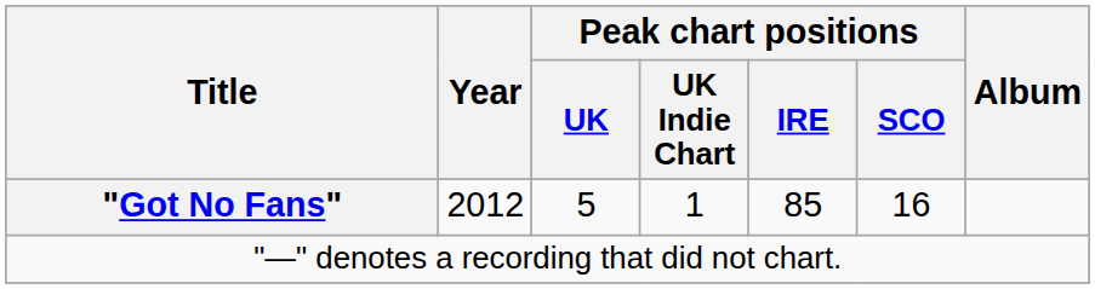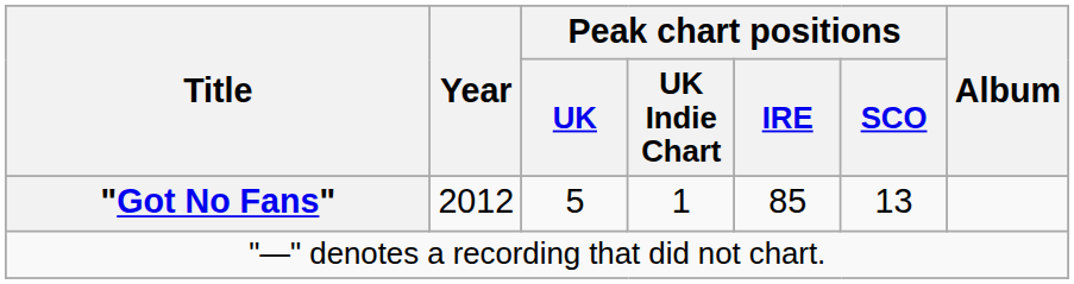"Got No Fans" | Peak chart positions / SCO: 16 -> 13
